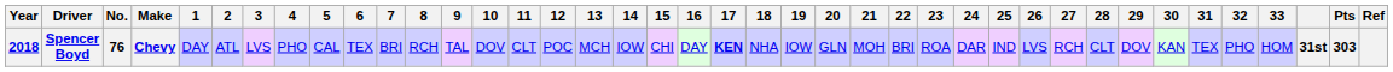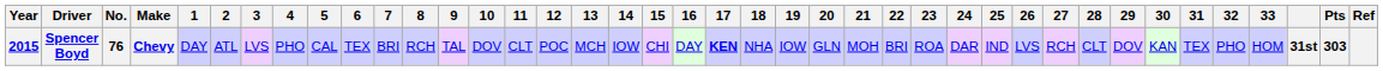Spencer Boyd | Year: 2018 -> 2015
